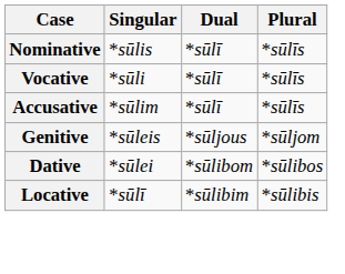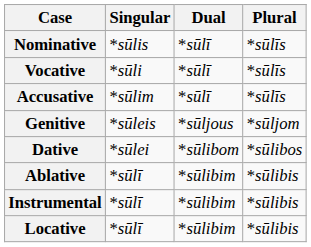+ row: Ablative | *sūlī | *sūlibim | *sūlibis
+ row: Instrumental | *sūlī | *sūlibim | *sūlibis
